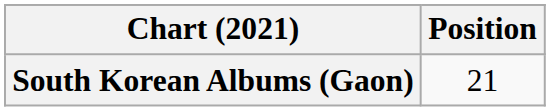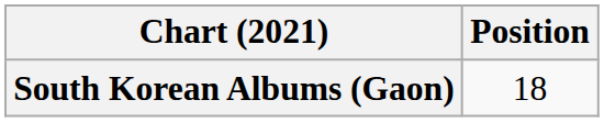South Korean Albums (Gaon) | Position: 21 -> 18
